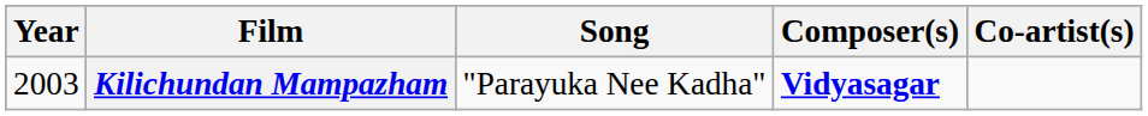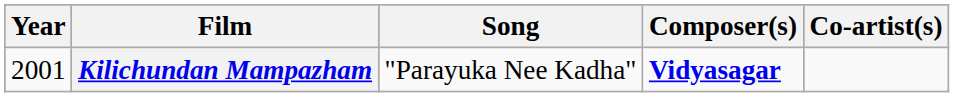Kilichundan Mampazham | Year: 2003 -> 2001
